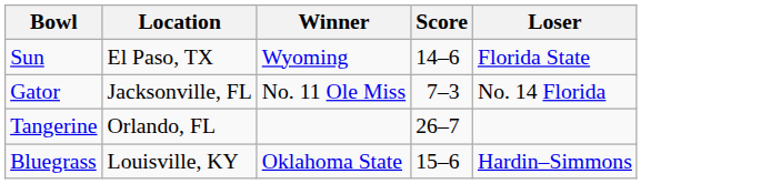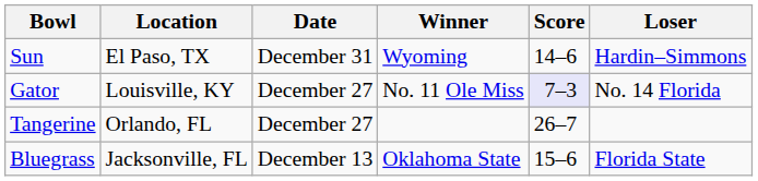+ column: Date | December 31 | December 27 | December 27 | December 13
Sun | Loser: Florida State -> Hardin–Simmons
Gator | Location: Jacksonville, FL -> Louisville, KY
Gator | Score: no background -> lavender background
Bluegrass | Location: Louisville, KY -> Jacksonville, FL
Bluegrass | Loser: Hardin–Simmons -> Florida State
